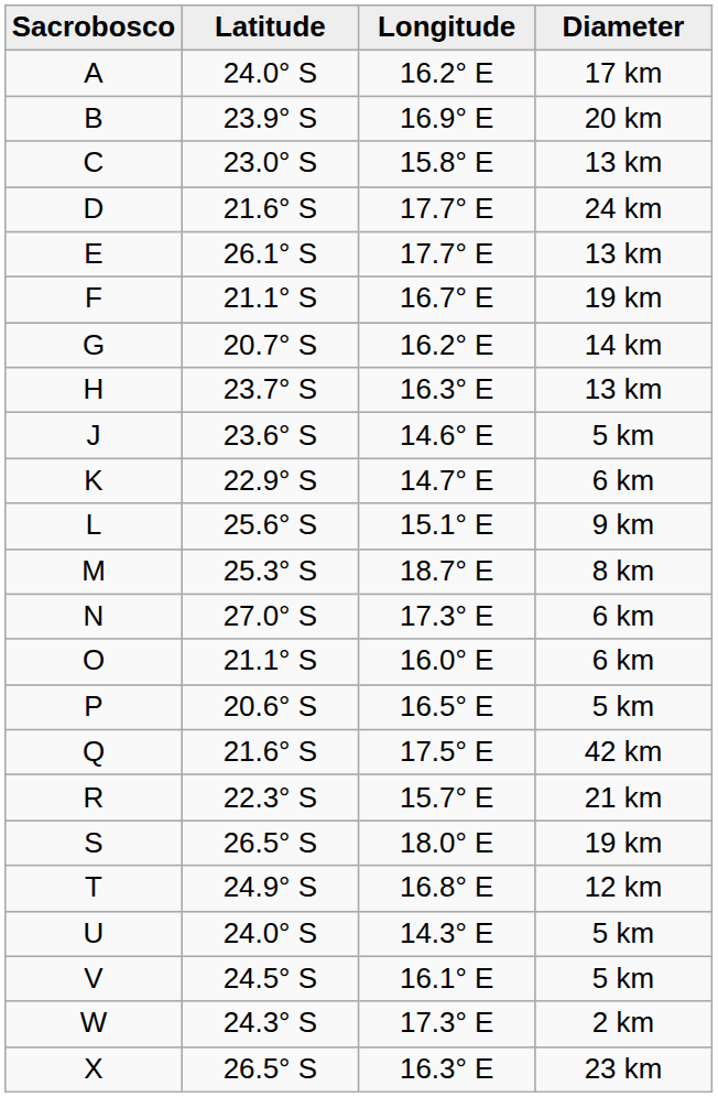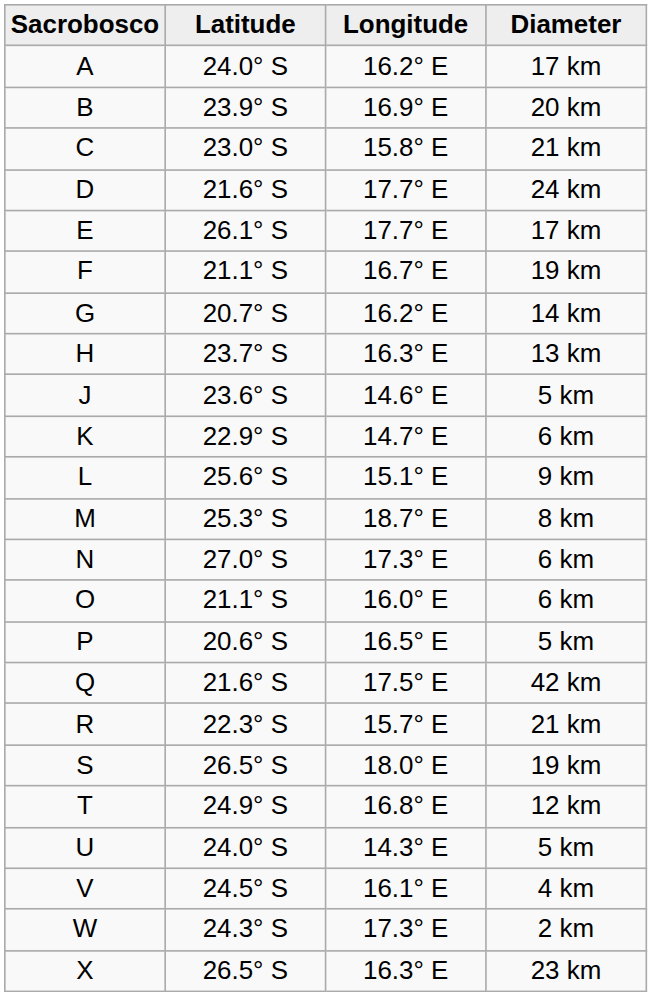C | Diameter: 13 km -> 21 km
E | Diameter: 13 km -> 17 km
V | Diameter: 5 km -> 4 km
